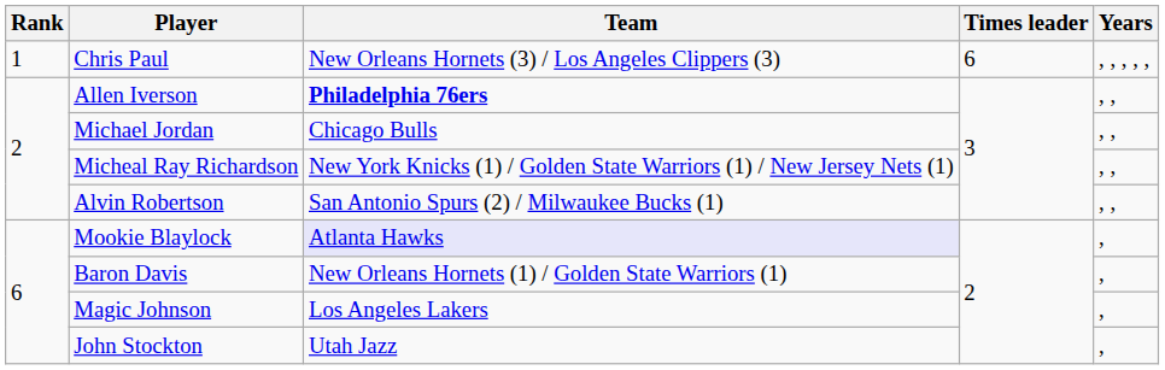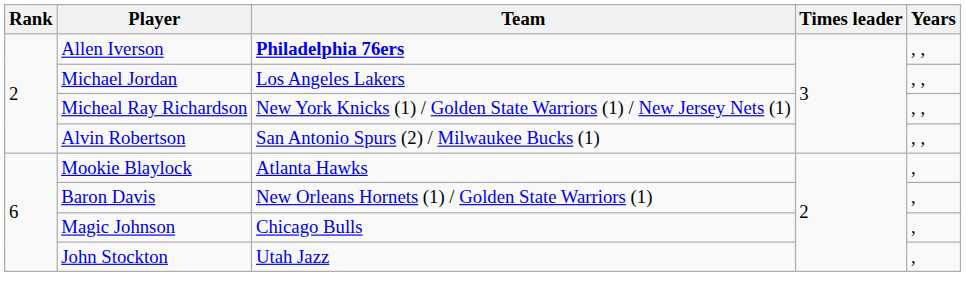- row: 1 | Chris Paul | New Orleans Hornets (3) / Los Angeles Clippers (3) | 6 | , , , , ,
Michael Jordan | Team: Chicago Bulls -> Los Angeles Lakers
Mookie Blaylock | Team: lavender background -> no background
Magic Johnson | Team: Los Angeles Lakers -> Chicago Bulls
